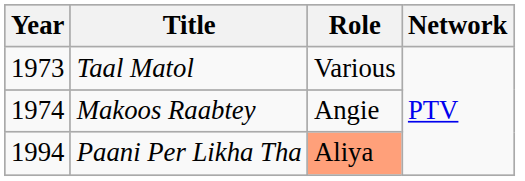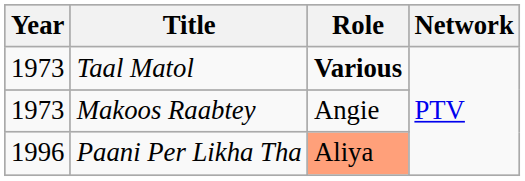Taal Matol | Role: normal -> bold
Makoos Raabtey | Year: 1974 -> 1973
Paani Per Likha Tha | Year: 1994 -> 1996
